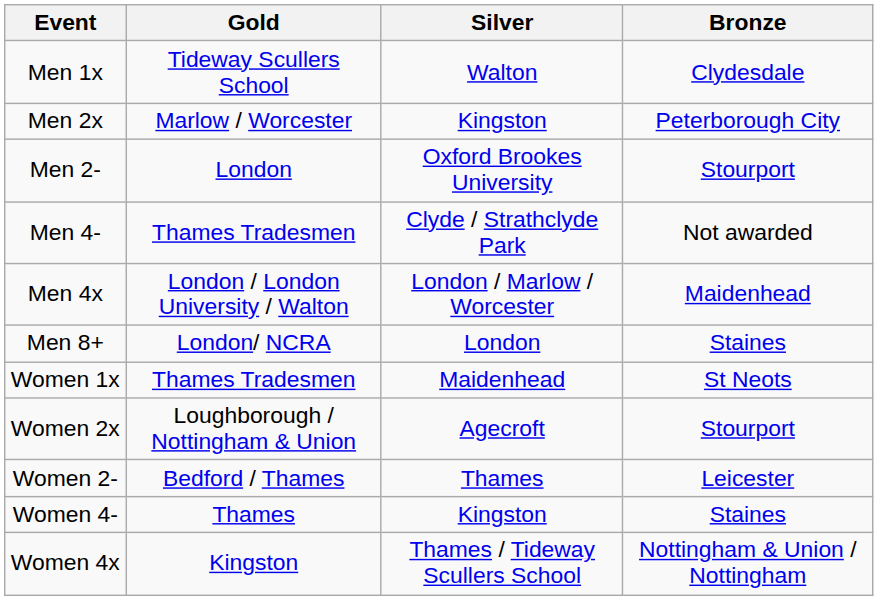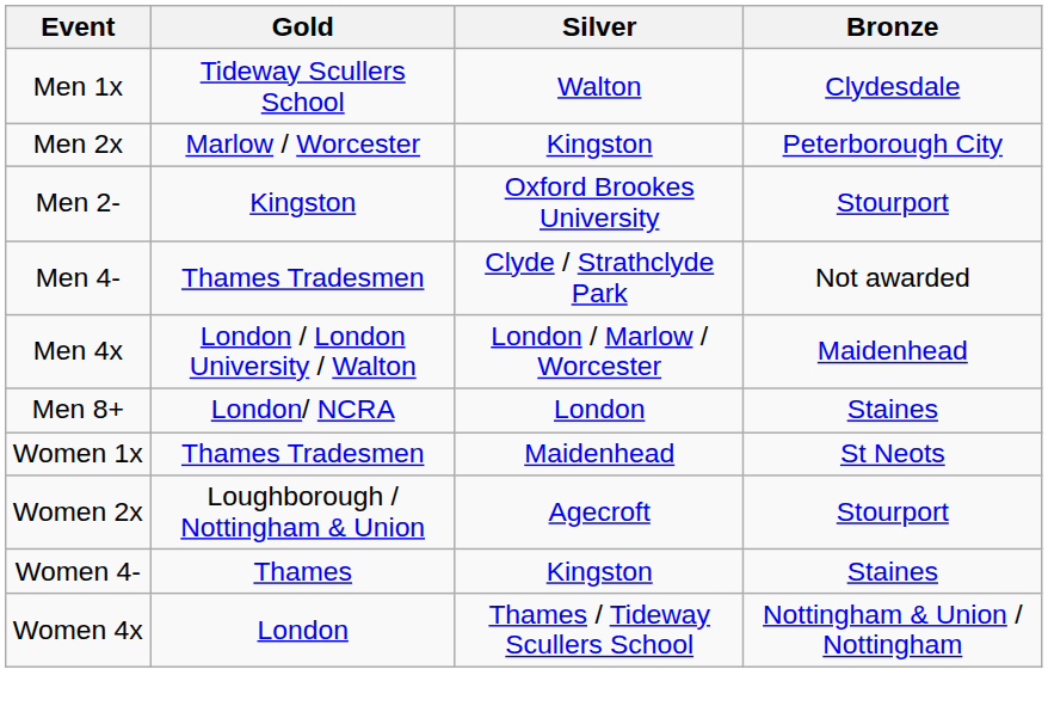Men 2- | Gold: London -> Kingston
- row: Women 2- | Bedford / Thames | Thames | Leicester
Women 4x | Gold: Kingston -> London
